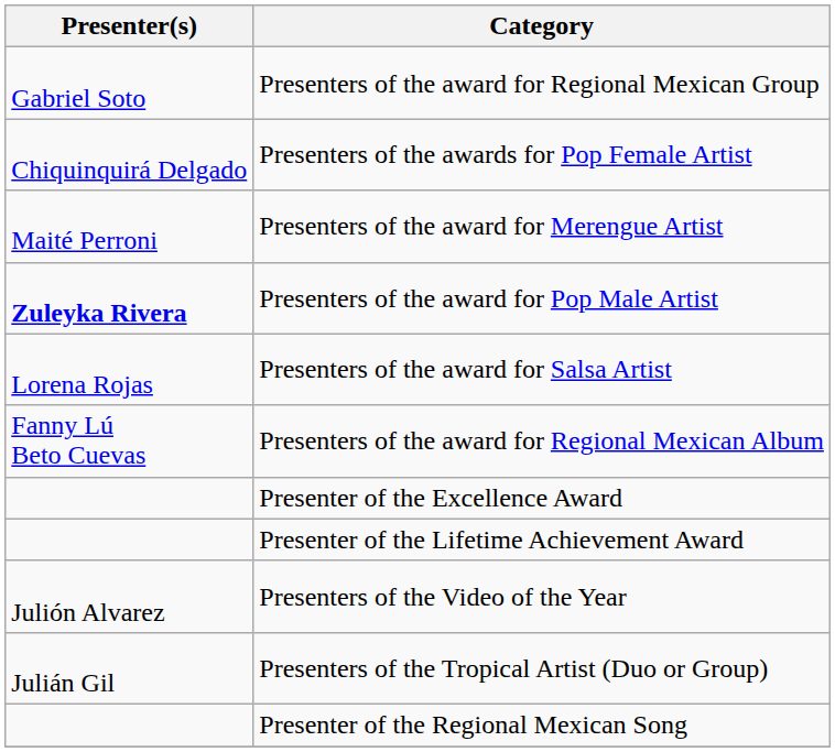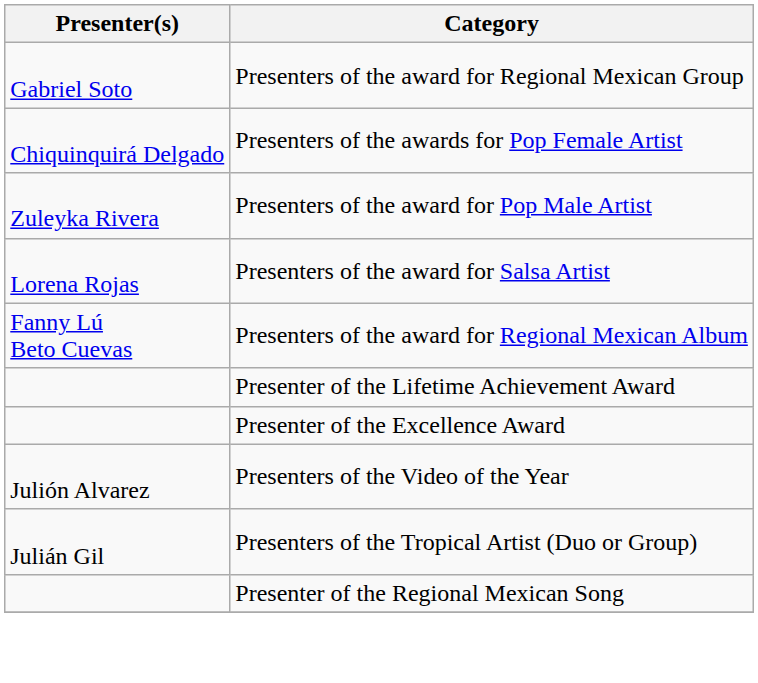- row: Maité Perroni | Presenters of the award for Merengue Artist
Presenters of the award for Pop Male Artist | Presenter(s): bold -> normal
rows swapped: Presenter of the Lifetime Achievement Award <-> Presenter of the Excellence Award
